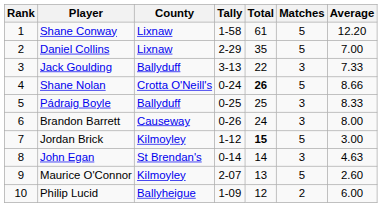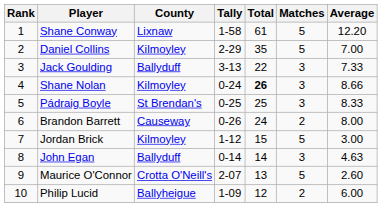Daniel Collins | County: Lixnaw -> Kilmoyley
Shane Nolan | County: Crotta O'Neill's -> Kilmoyley
Shane Nolan | Matches: 5 -> 3
Pádraig Boyle | County: Ballyduff -> St Brendan's
Brandon Barrett | Matches: 3 -> 2
Jordan Brick | Total: bold -> normal
John Egan | County: St Brendan's -> Ballyduff
Maurice O'Connor | County: Kilmoyley -> Crotta O'Neill's
